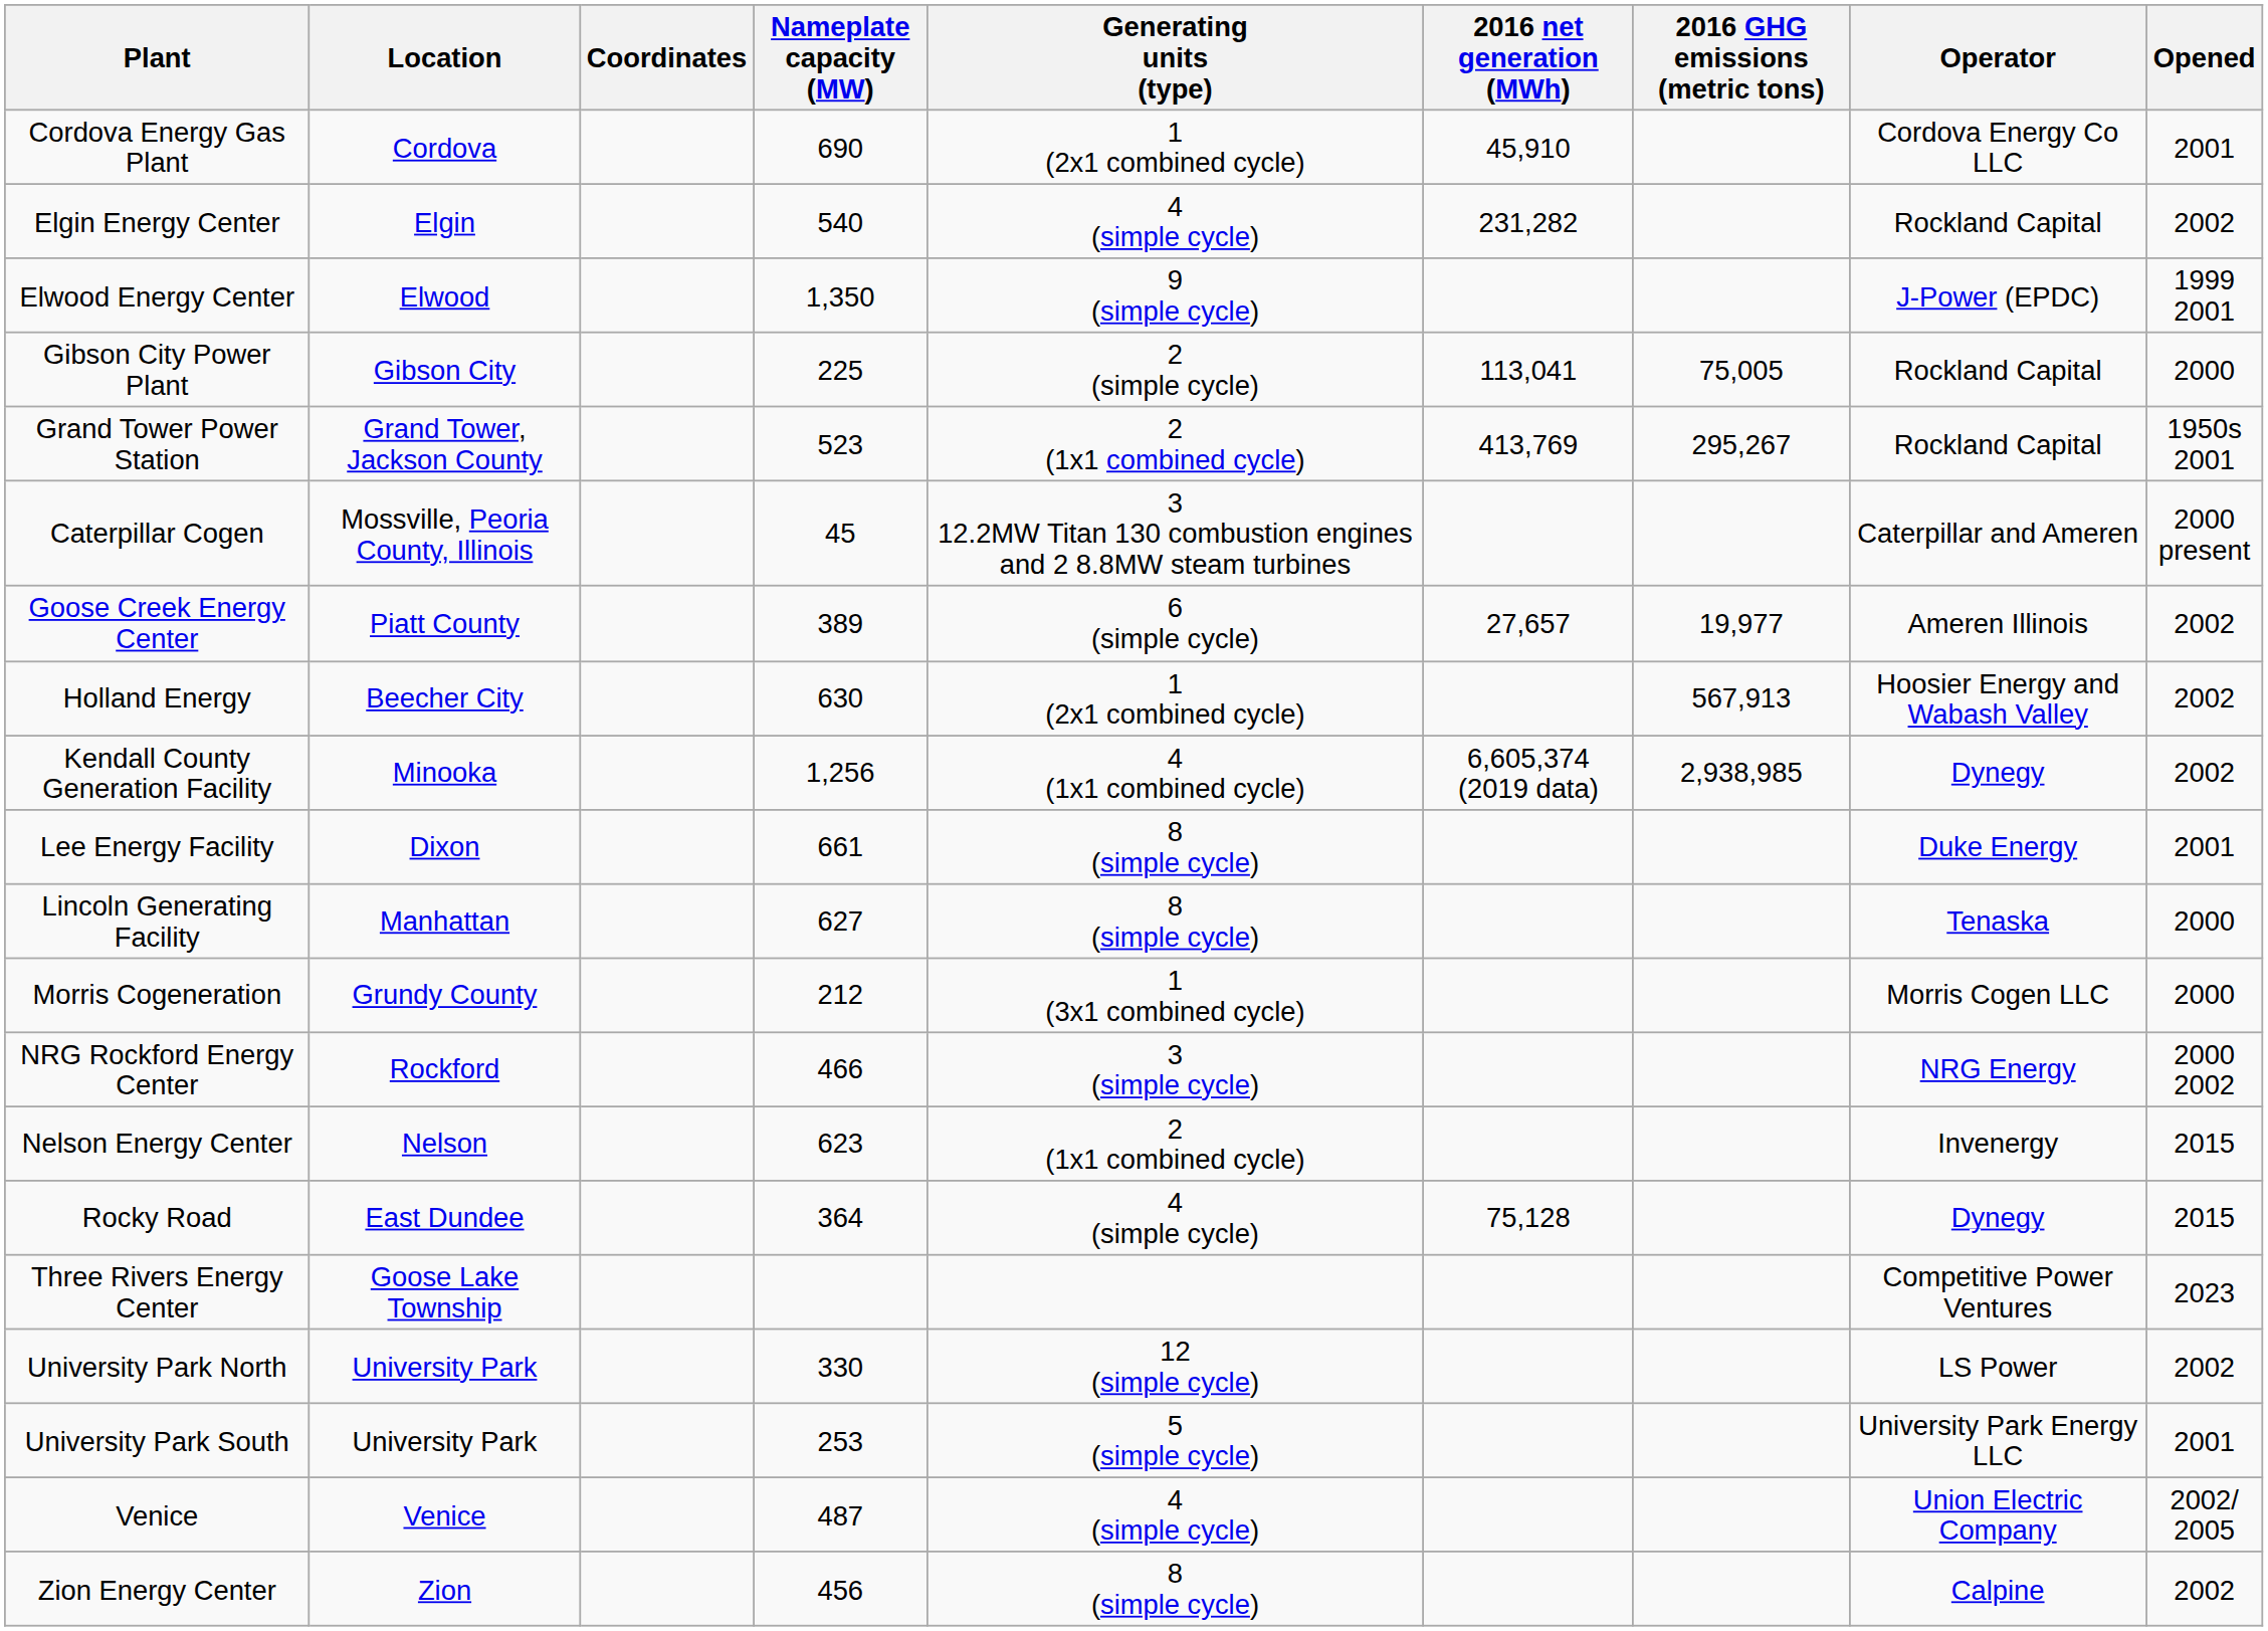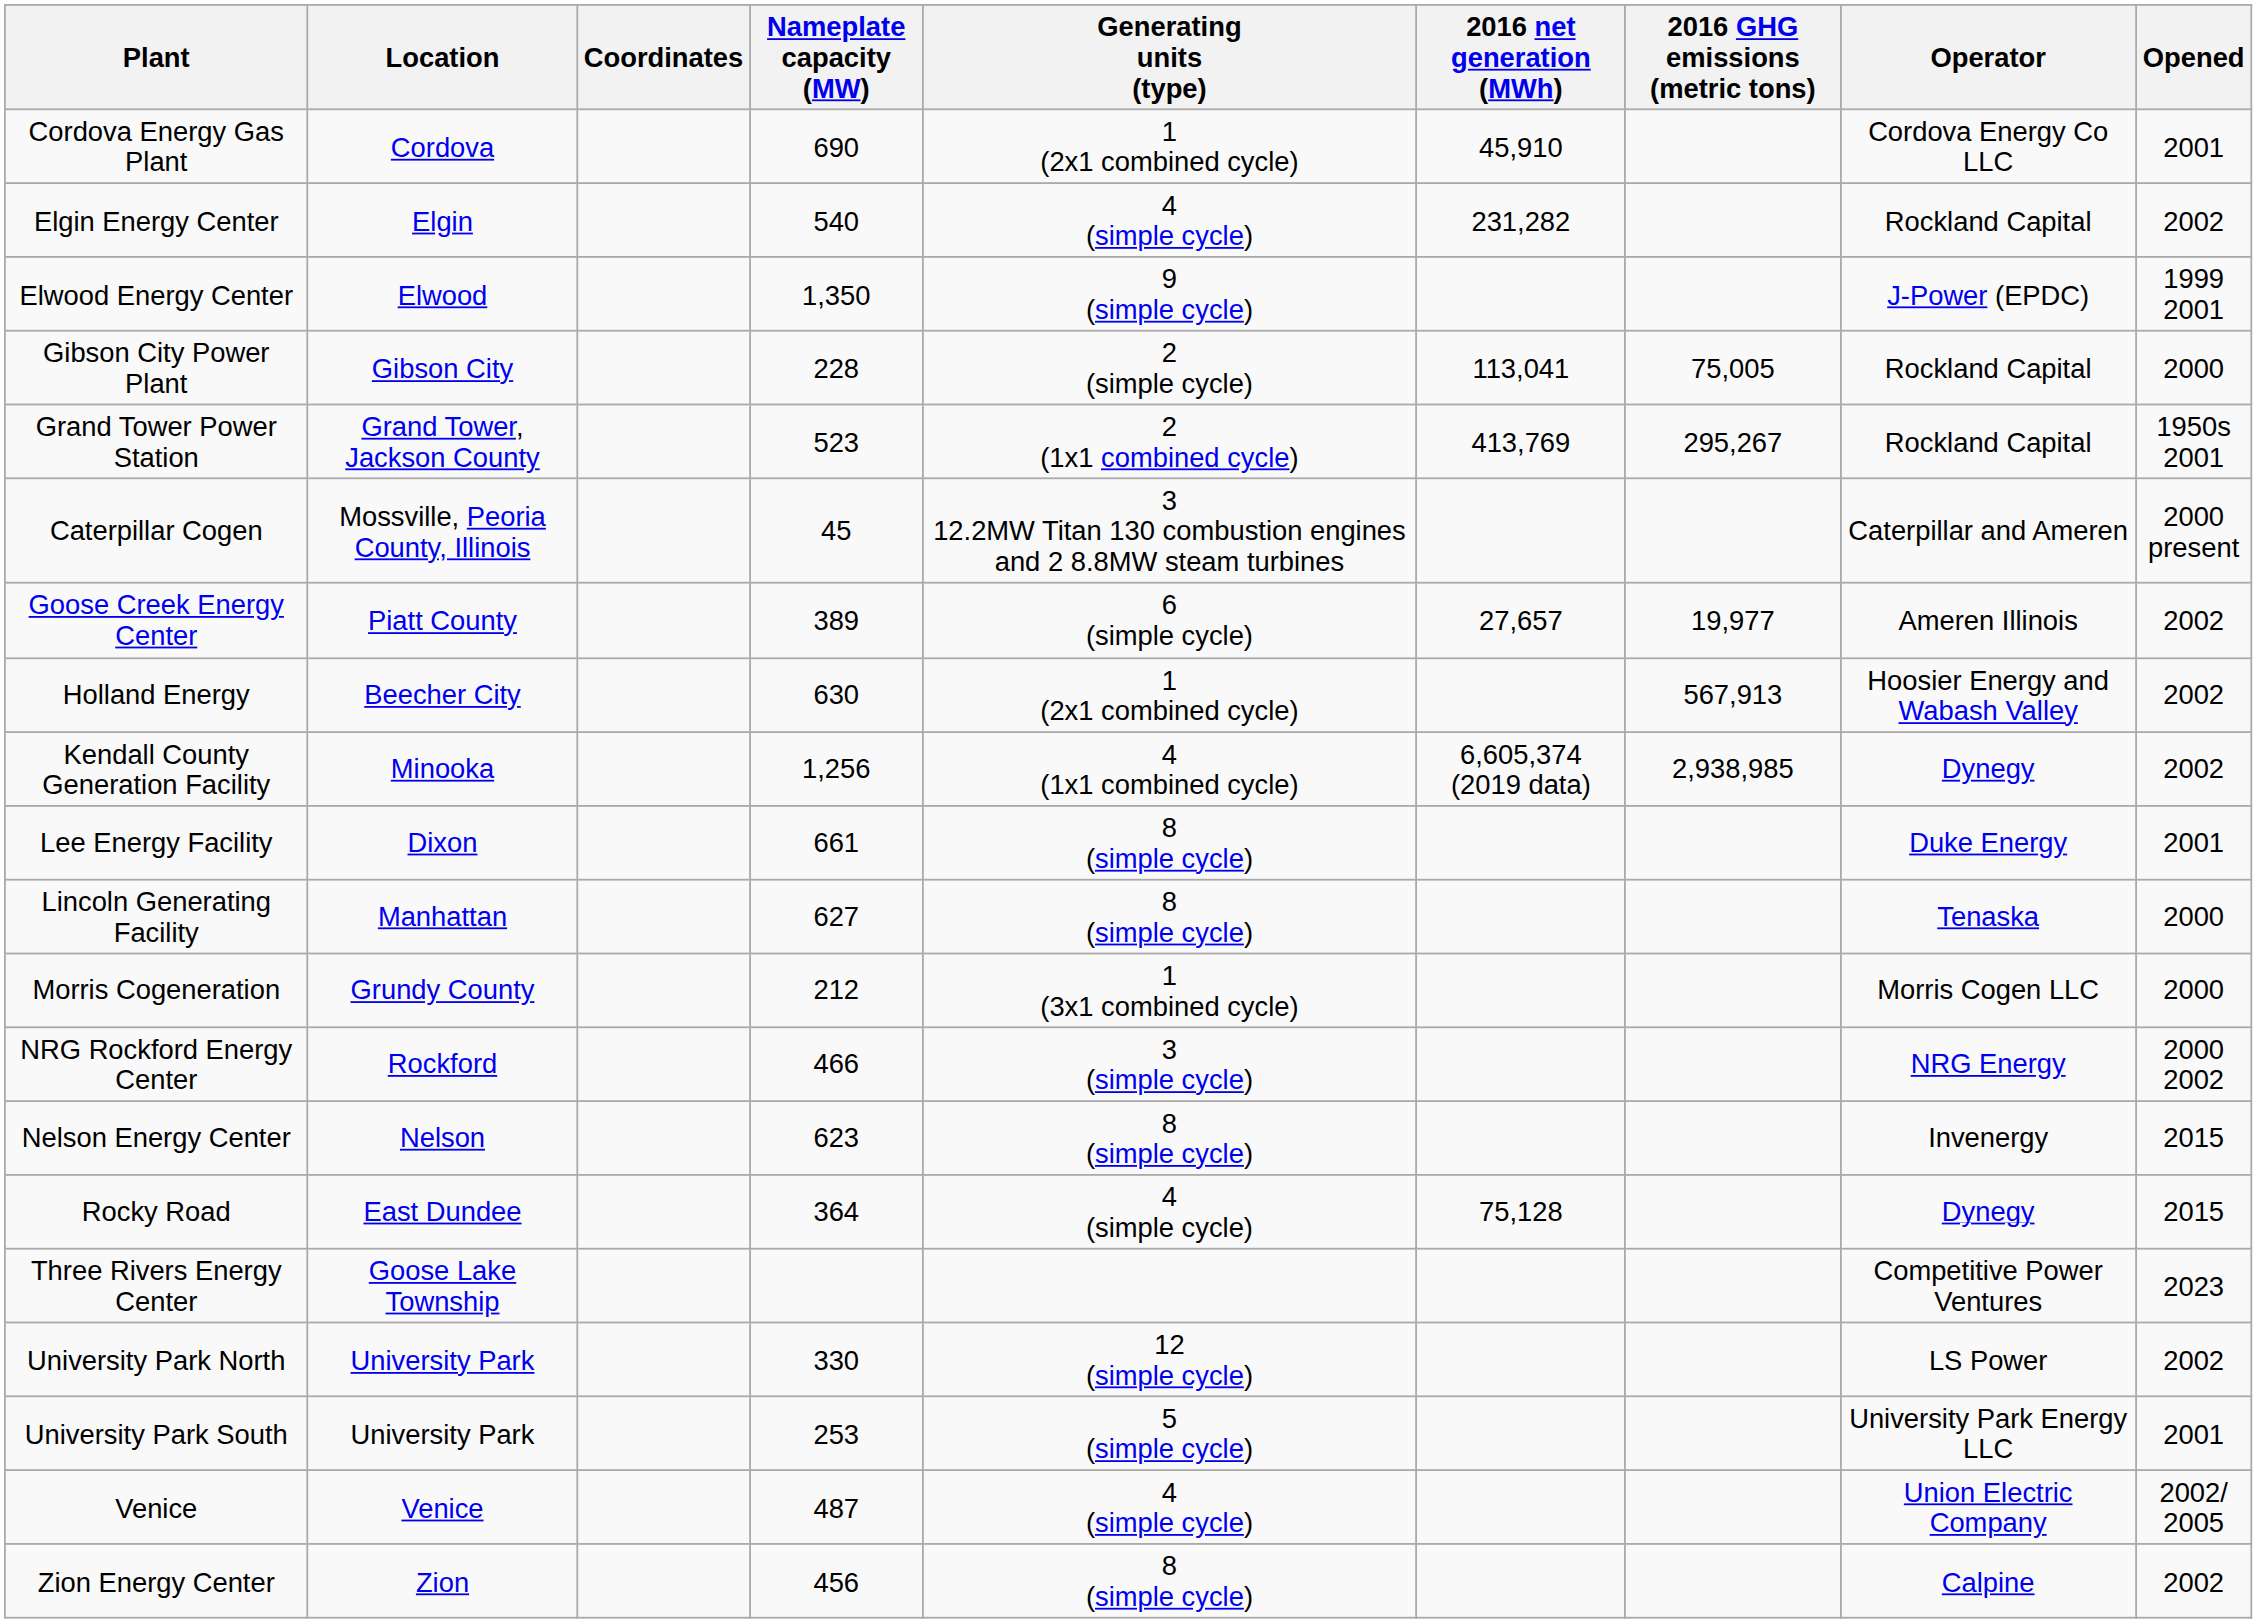Gibson City Power Plant | Nameplate capacity (MW): 225 -> 228
Nelson Energy Center | Generating units (type): 2 (1x1 combined cycle) -> 8 (simple cycle)
